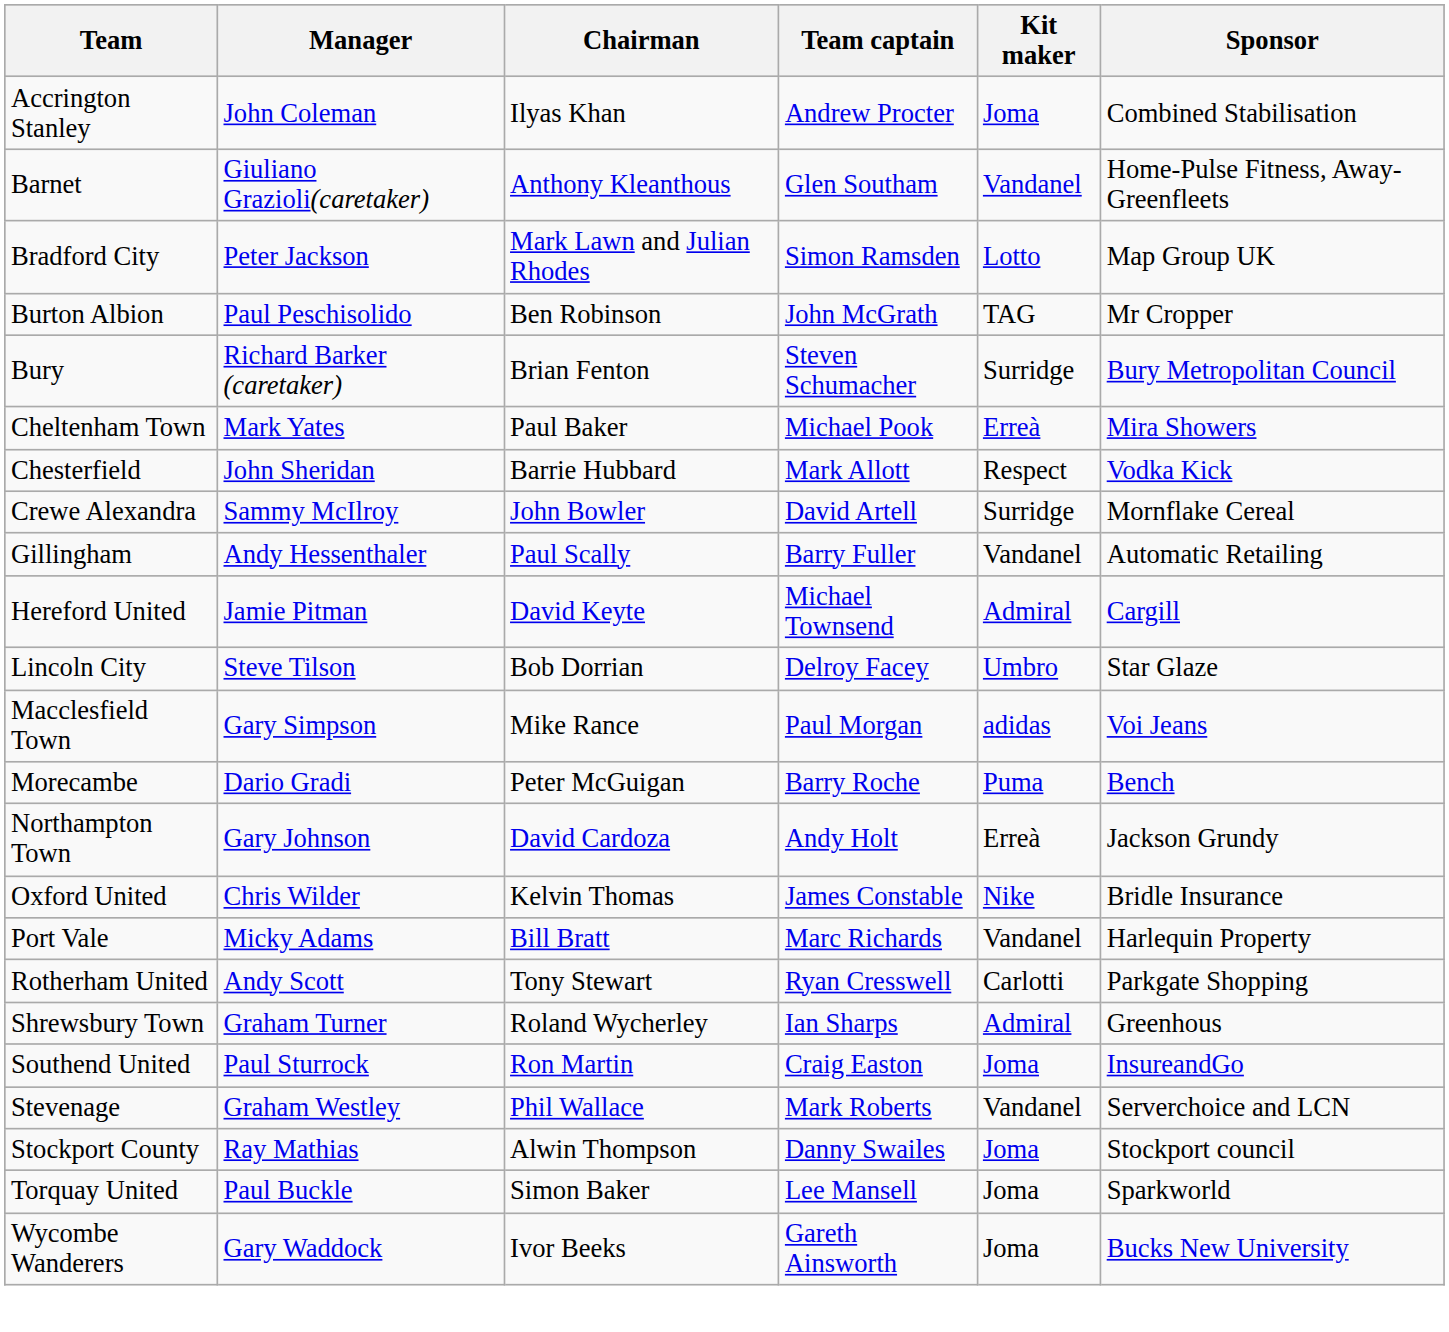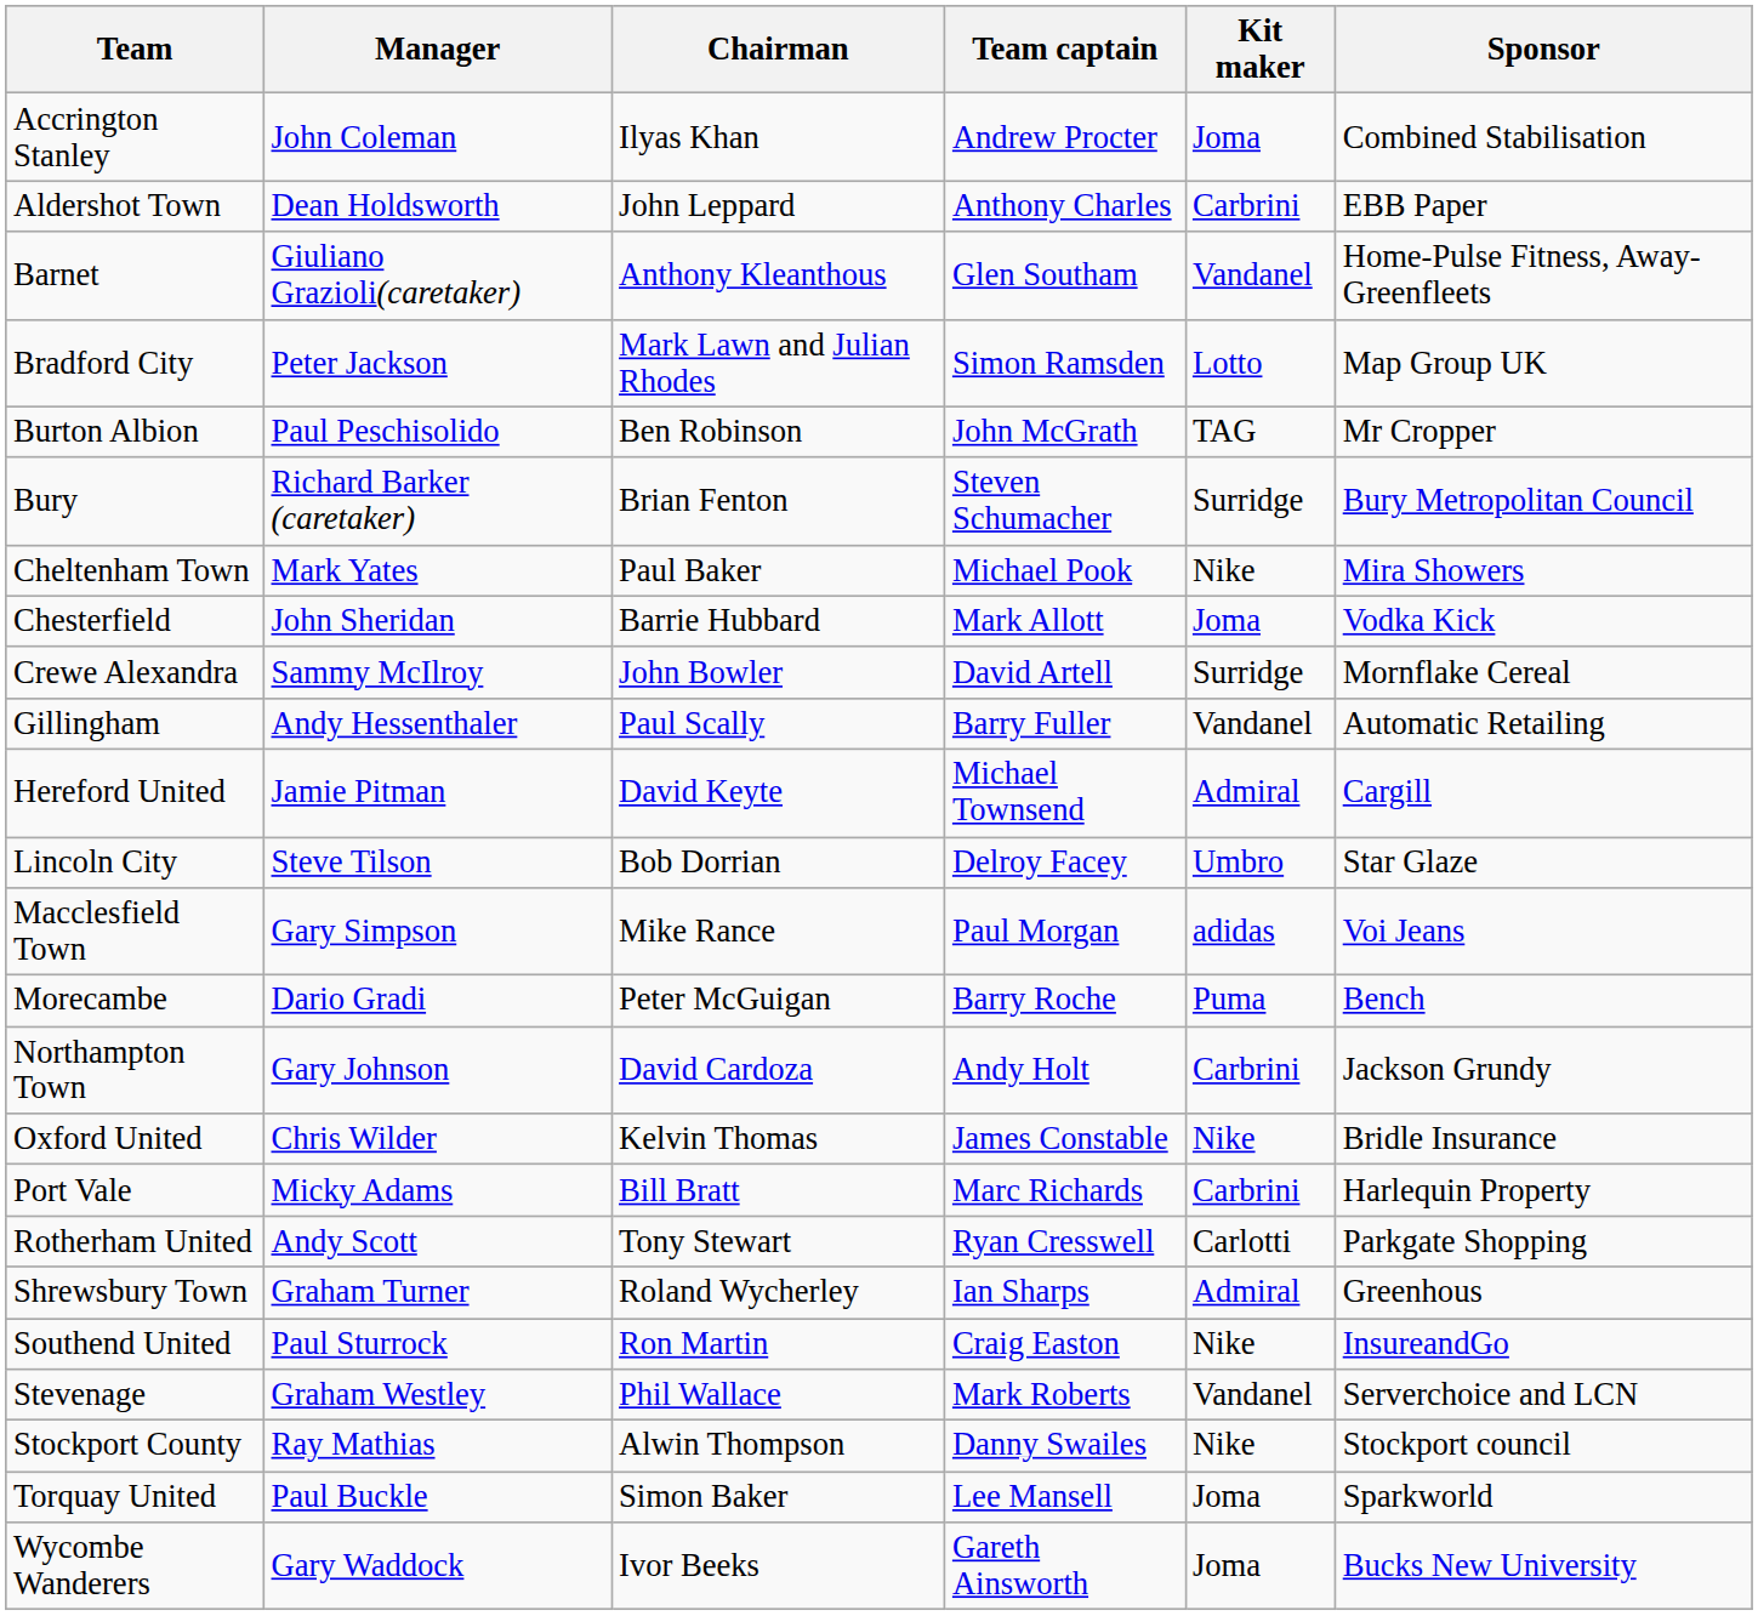+ row: Aldershot Town | Dean Holdsworth | John Leppard | Anthony Charles | Carbrini | EBB Paper
Cheltenham Town | Kit maker: Erreà -> Nike
Chesterfield | Kit maker: Respect -> Joma
Northampton Town | Kit maker: Erreà -> Carbrini
Port Vale | Kit maker: Vandanel -> Carbrini
Southend United | Kit maker: Joma -> Nike
Stockport County | Kit maker: Joma -> Nike
